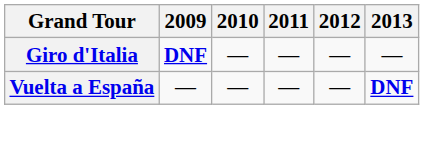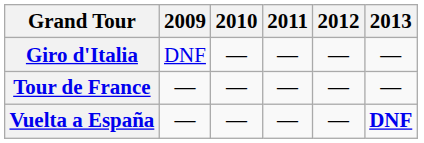Giro d'Italia | 2009: bold -> normal
+ row: Tour de France | — | — | — | — | —
